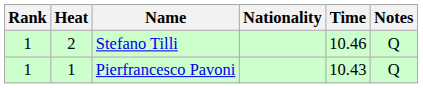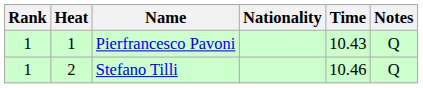rows swapped: Pierfrancesco Pavoni <-> Stefano Tilli
